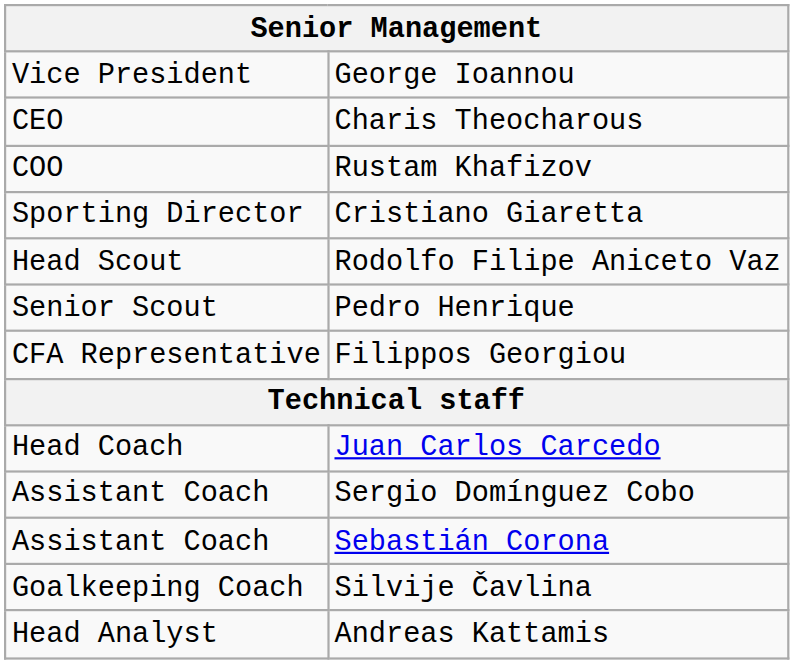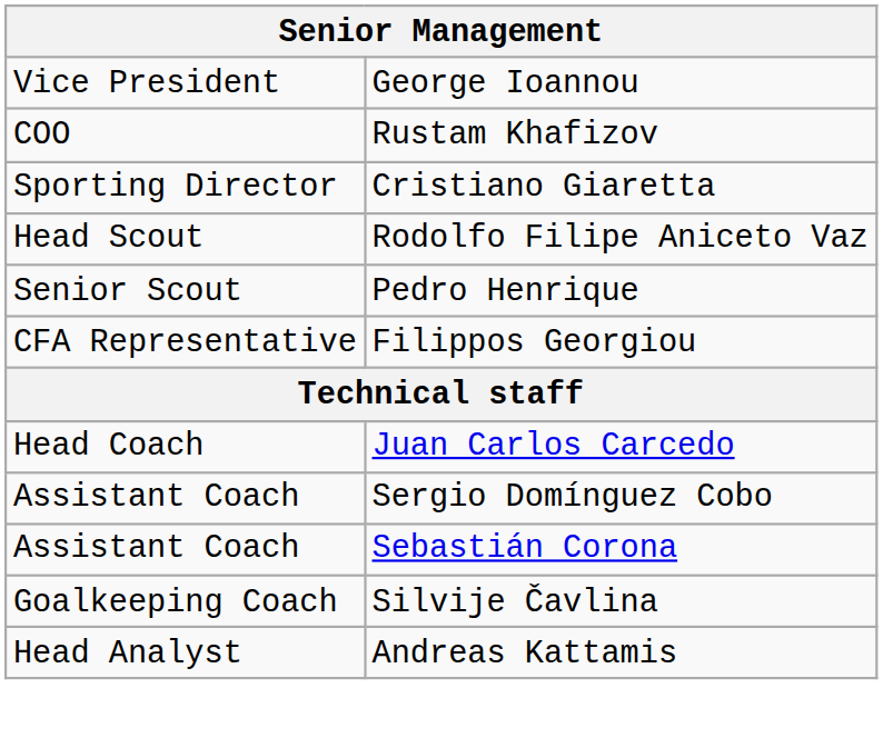- row: CEO | Charis Theocharous
